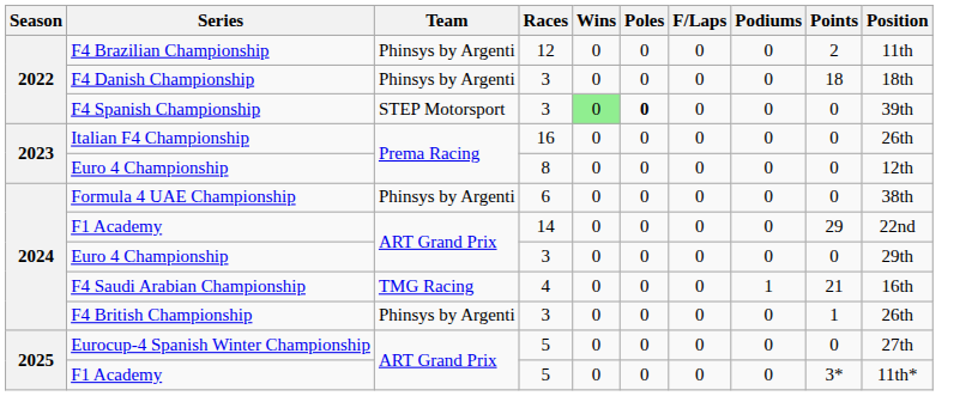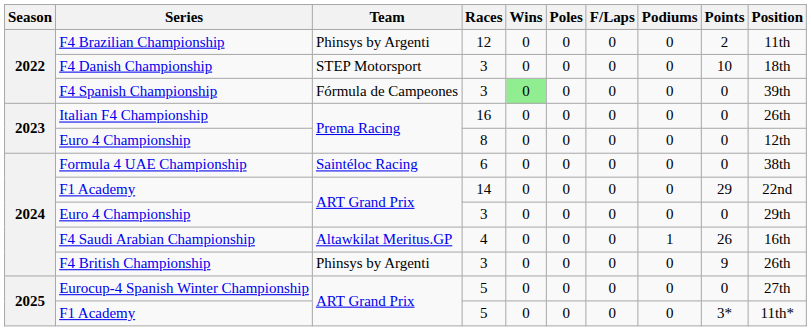F4 Danish Championship | Team: Phinsys by Argenti -> STEP Motorsport
F4 Danish Championship | Points: 18 -> 10
F4 Spanish Championship | Team: STEP Motorsport -> Fórmula de Campeones
F4 Spanish Championship | Poles: bold -> normal
Formula 4 UAE Championship | Team: Phinsys by Argenti -> Saintéloc Racing
F4 Saudi Arabian Championship | Team: TMG Racing -> Altawkilat Meritus.GP
F4 Saudi Arabian Championship | Points: 21 -> 26
F4 British Championship | Points: 1 -> 9
